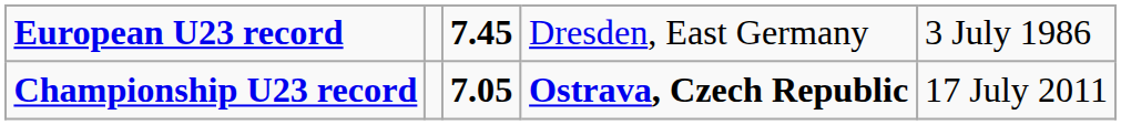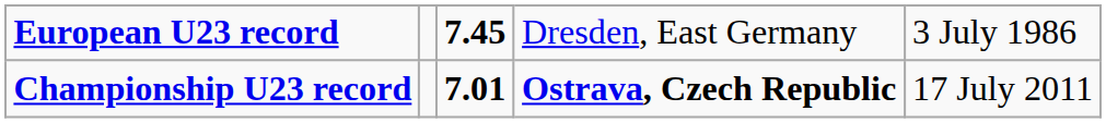Championship U23 record | column 3: 7.05 -> 7.01
